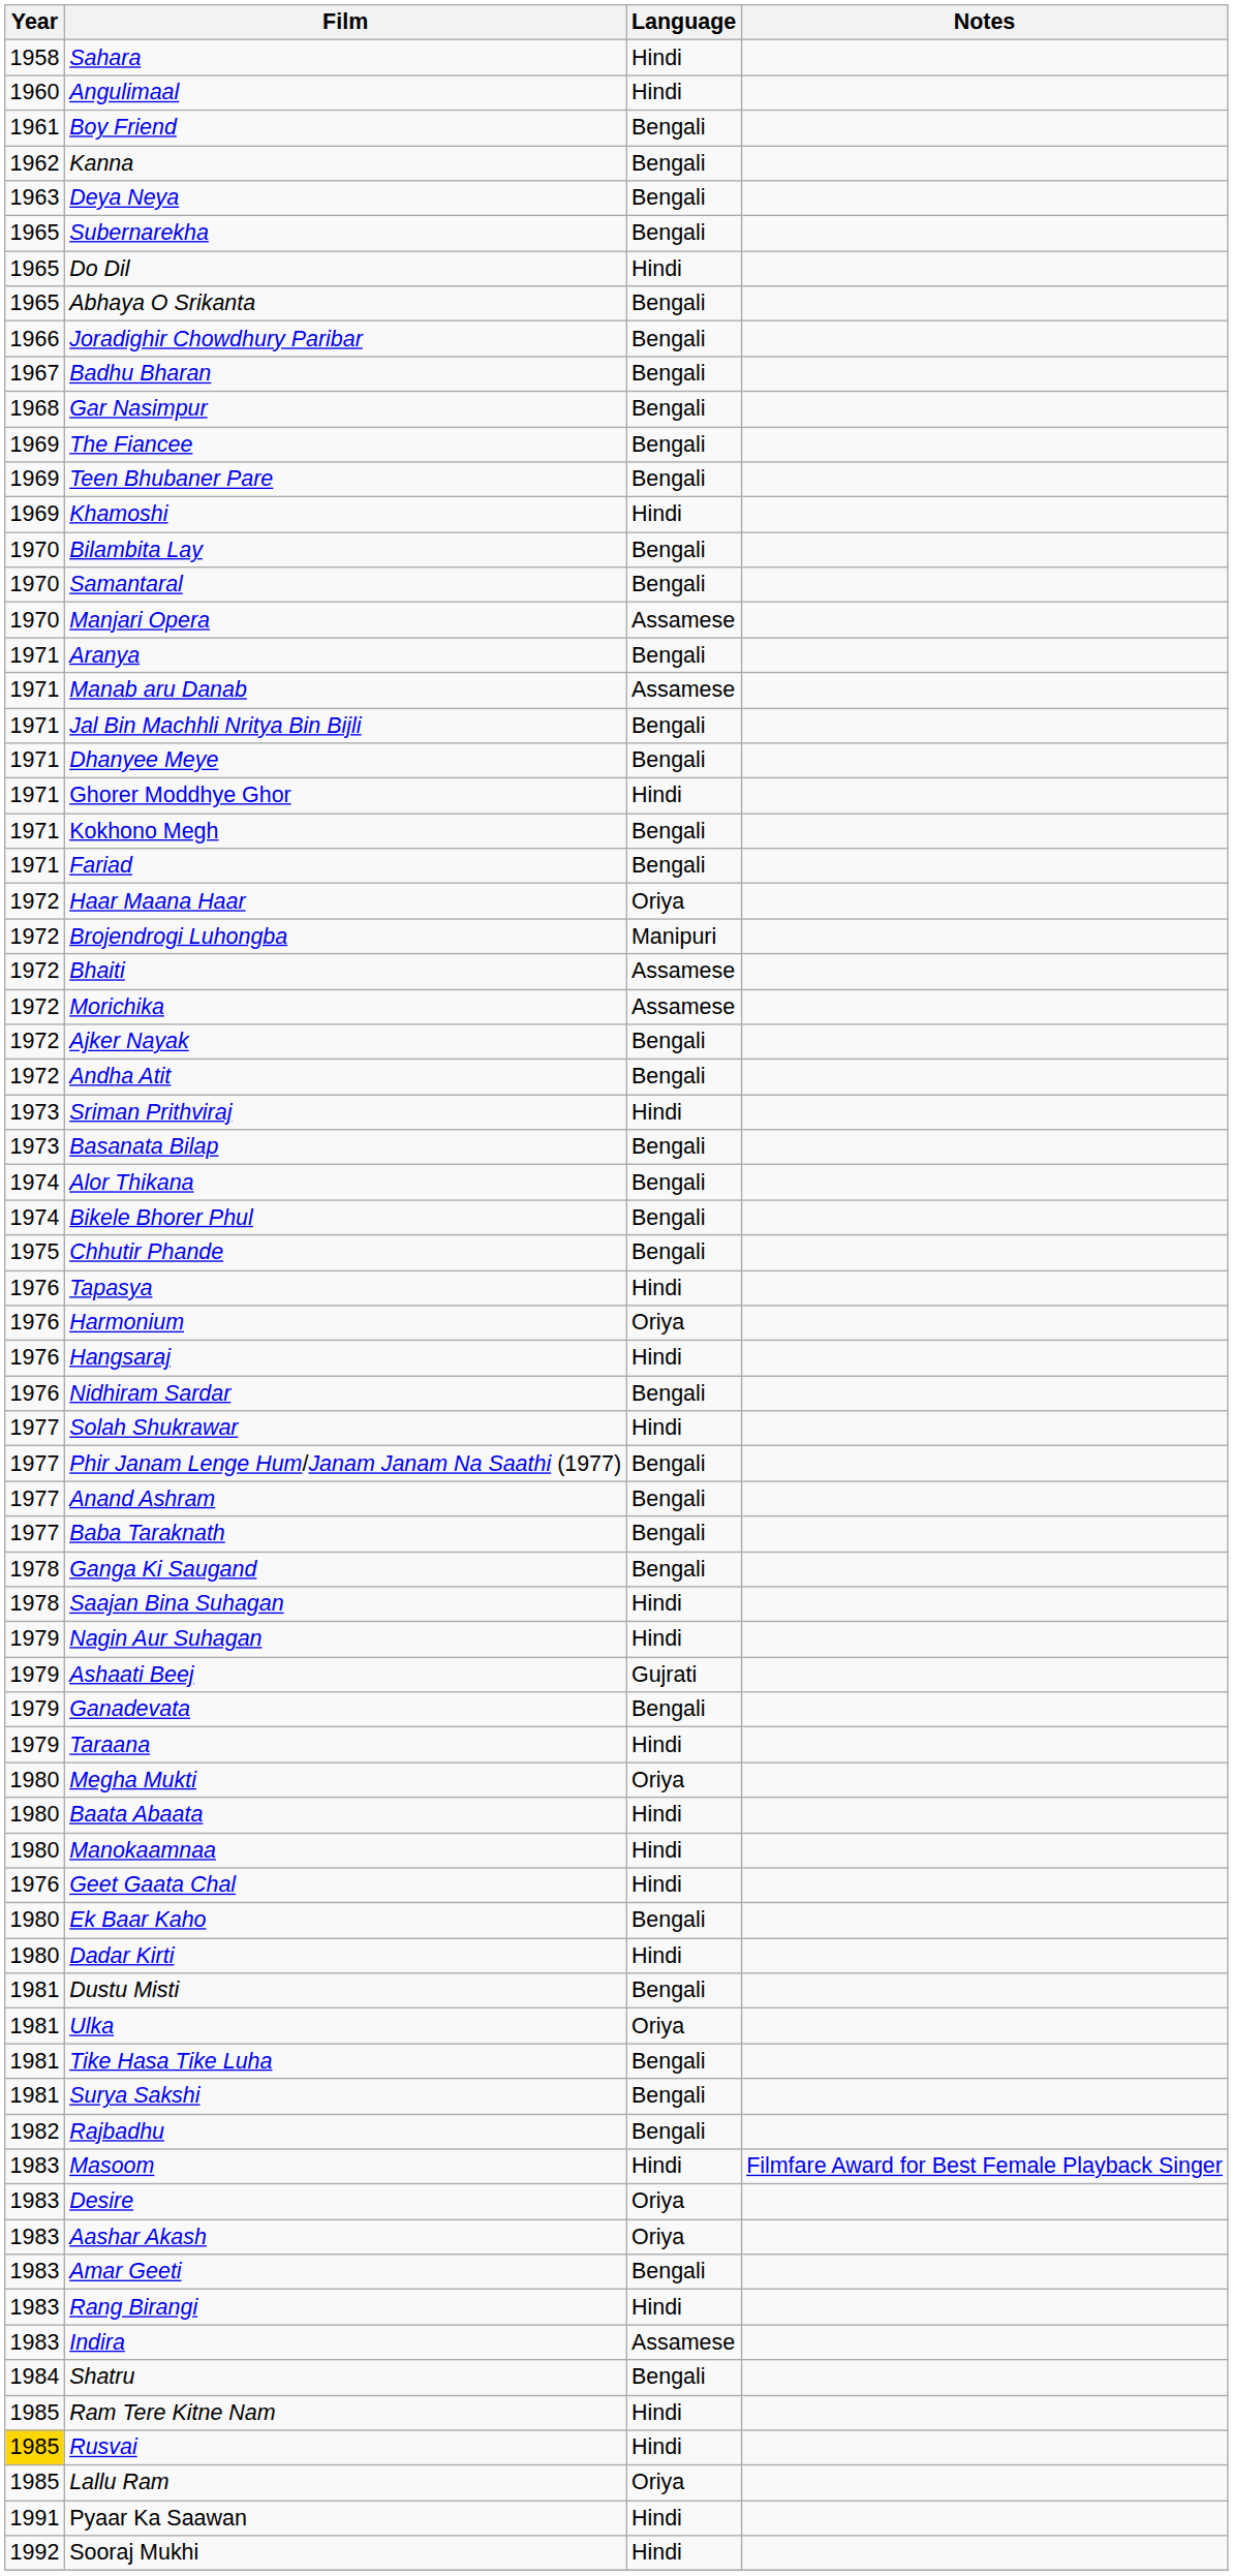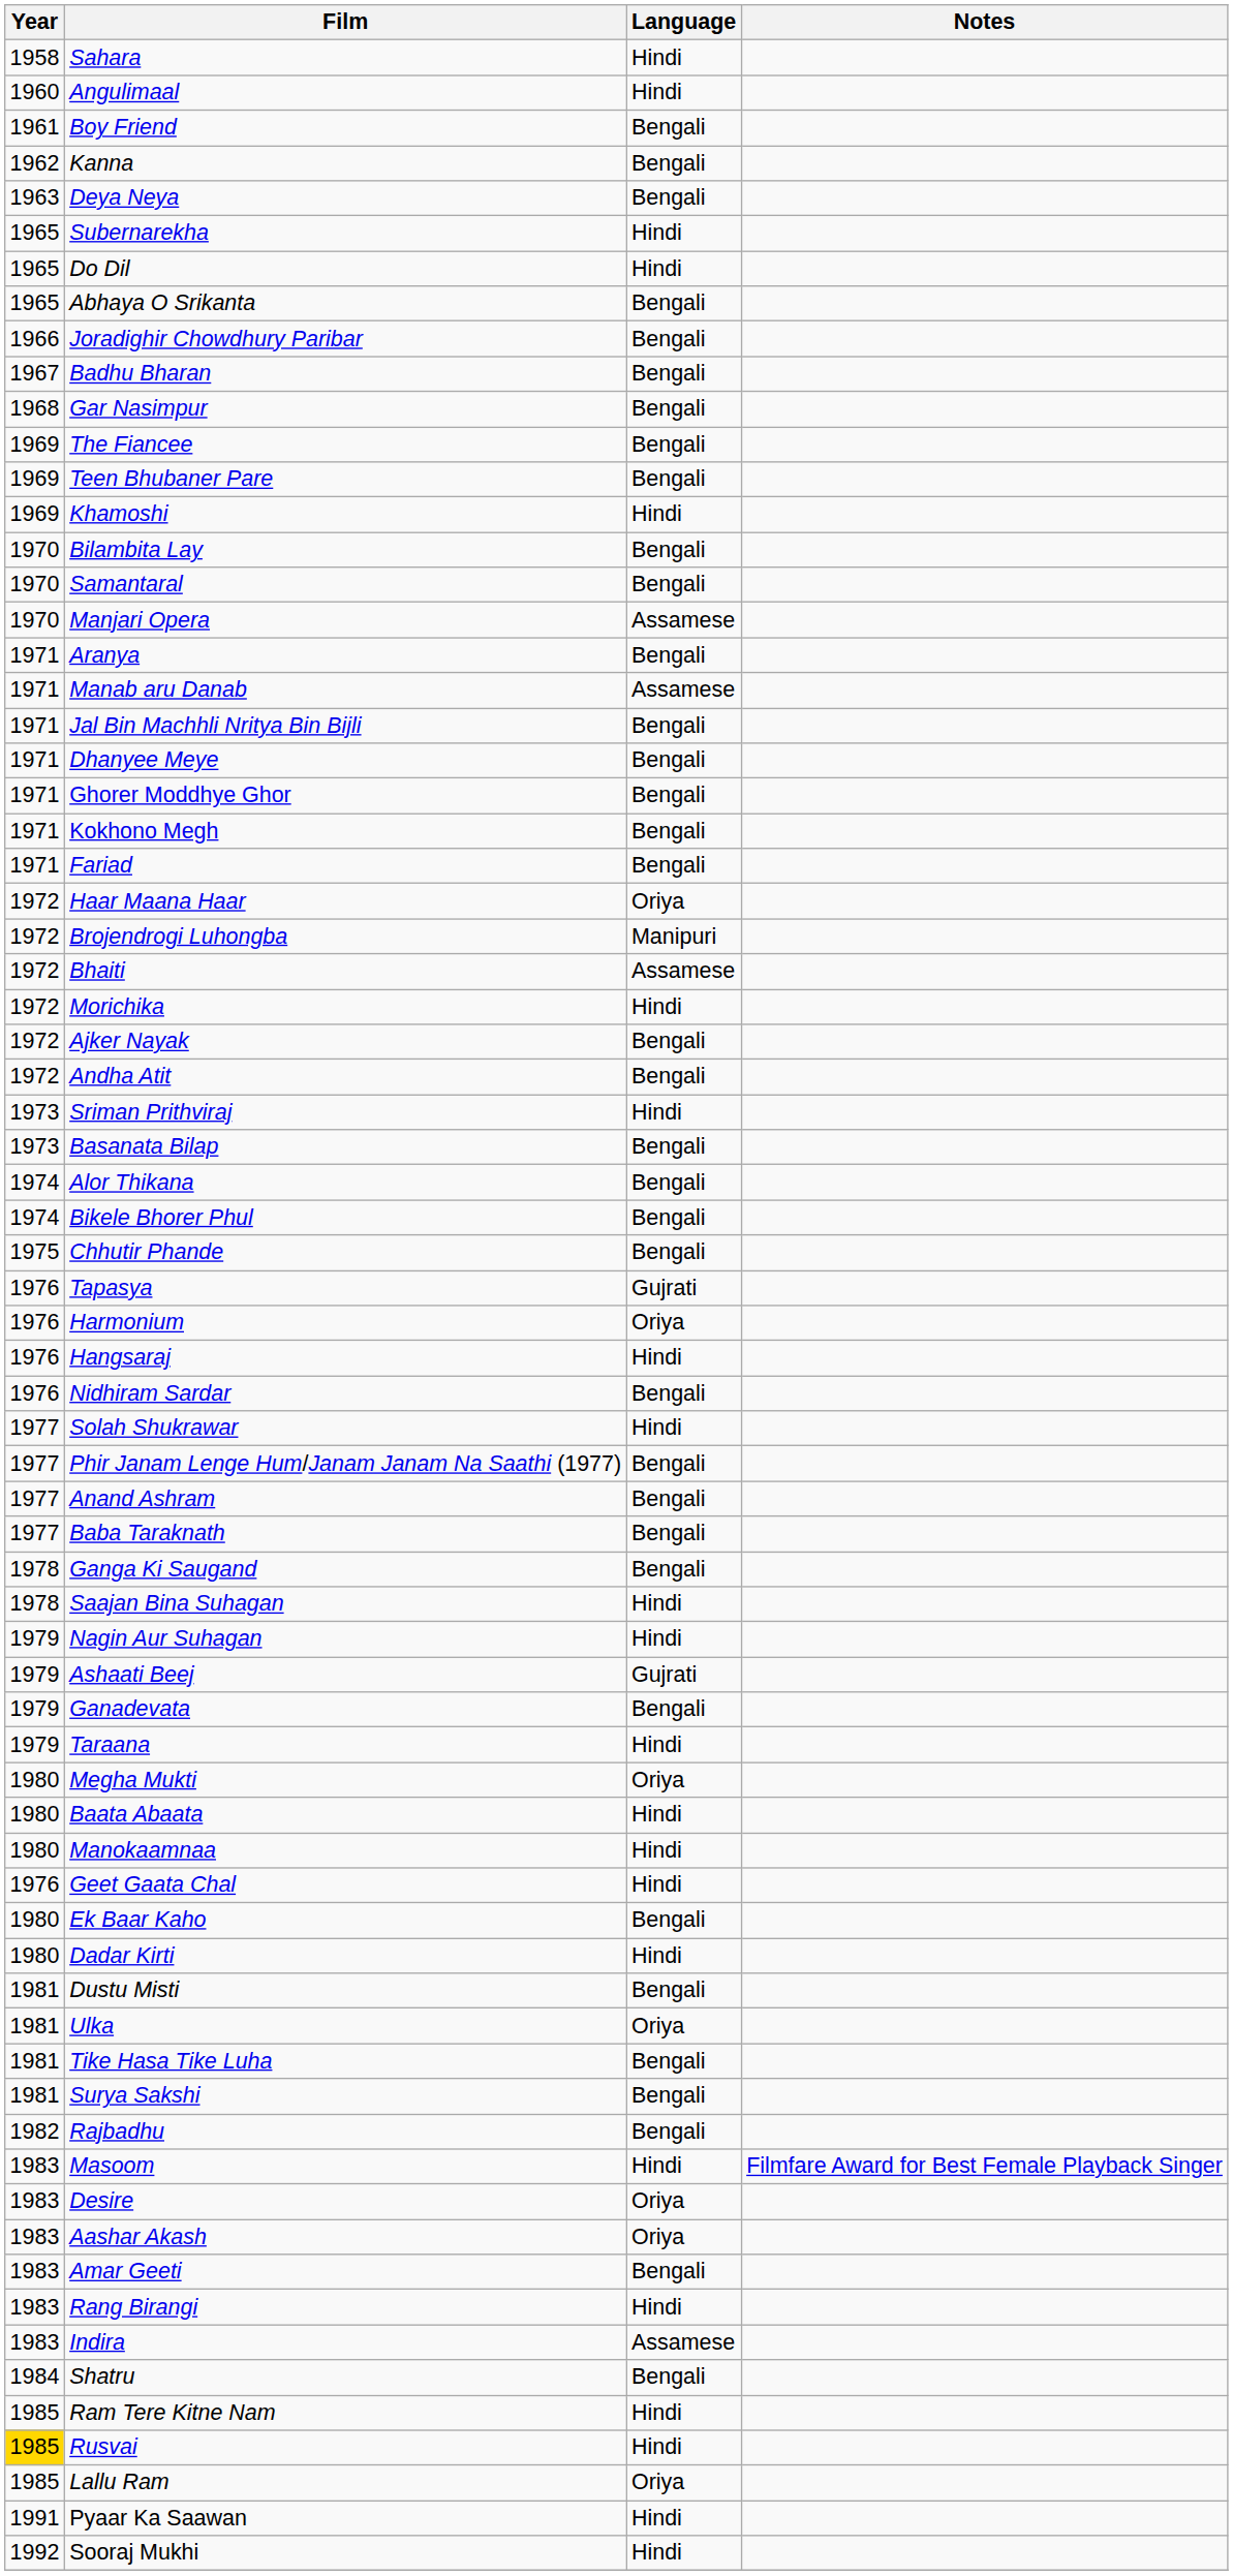Subernarekha | Language: Bengali -> Hindi
Ghorer Moddhye Ghor | Language: Hindi -> Bengali
Morichika | Language: Assamese -> Hindi
Tapasya | Language: Hindi -> Gujrati
